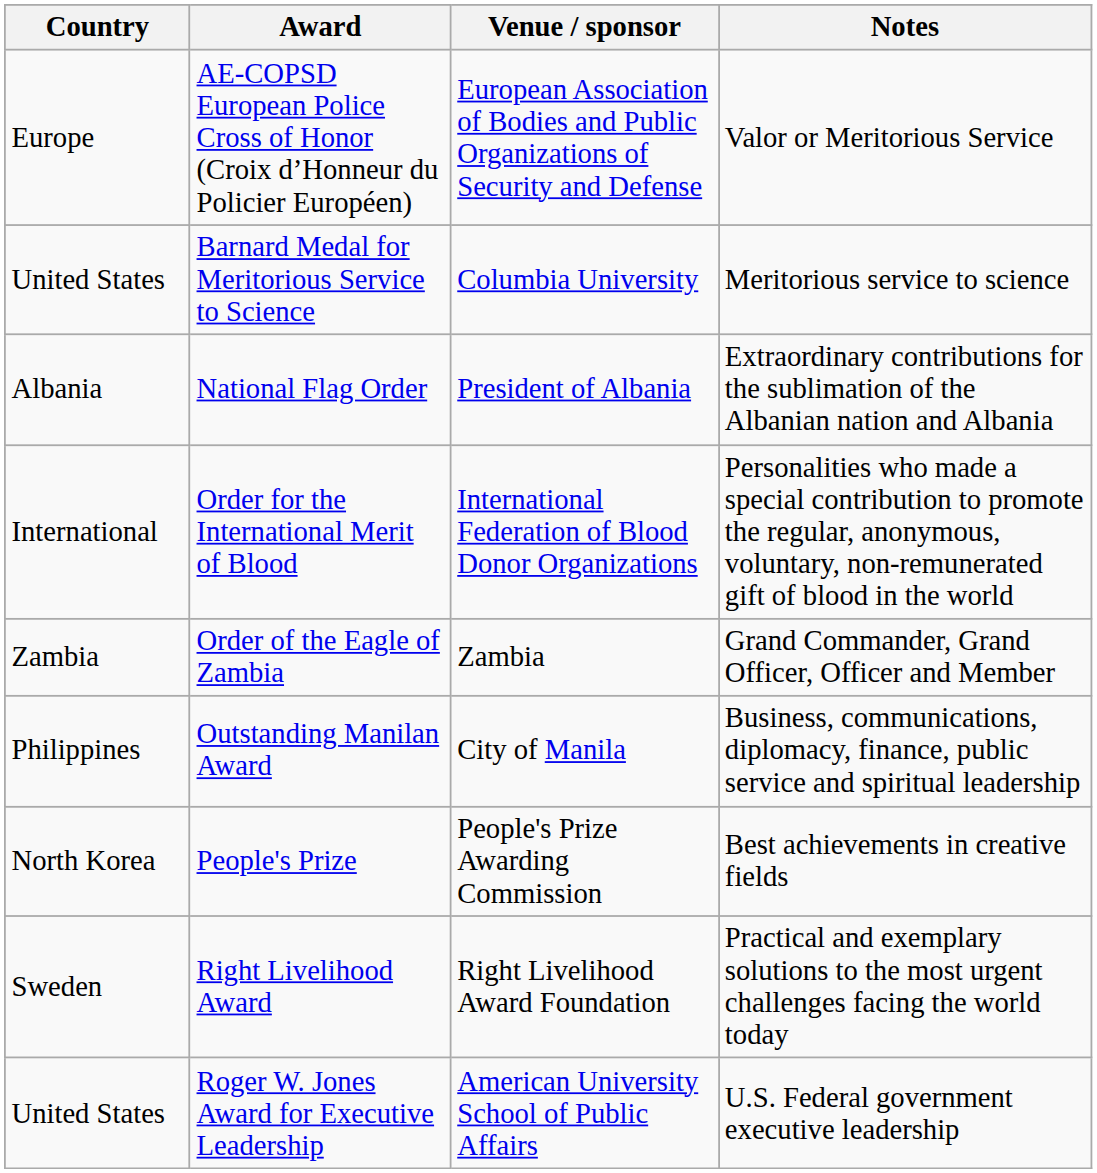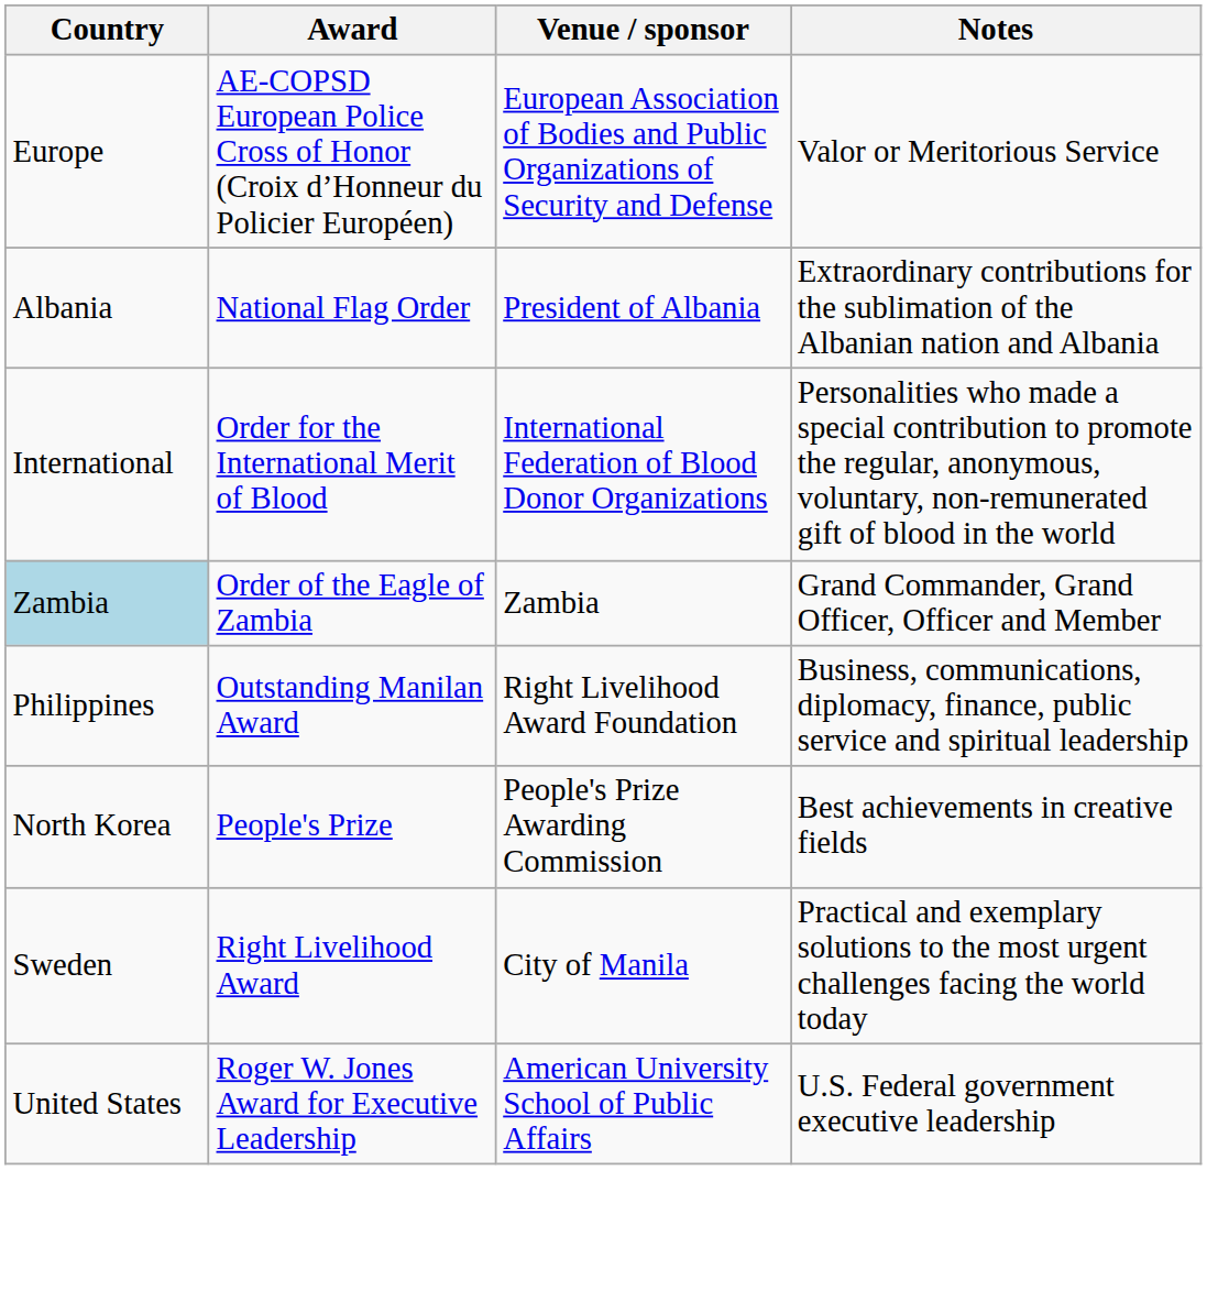- row: United States | Barnard Medal for Meritorious Service to Science | Columbia University | Meritorious service to science
Order of the Eagle of Zambia | Country: no background -> lightblue background
Outstanding Manilan Award | Venue / sponsor: City of Manila -> Right Livelihood Award Foundation
Right Livelihood Award | Venue / sponsor: Right Livelihood Award Foundation -> City of Manila
